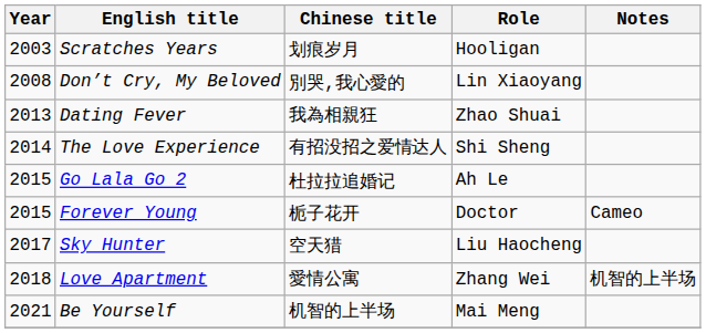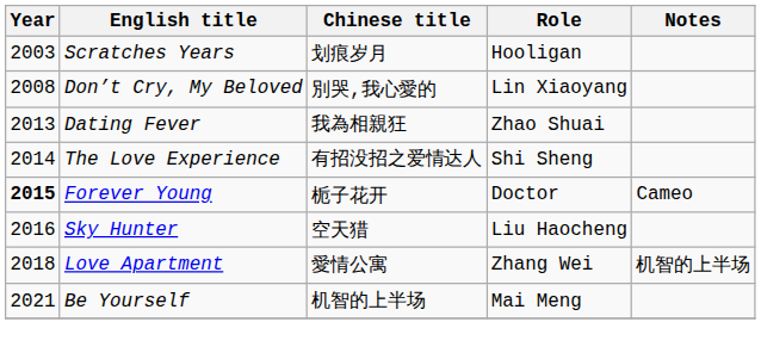- row: 2015 | Go Lala Go 2 | 杜拉拉追婚记 | Ah Le
Forever Young | Year: normal -> bold
Sky Hunter | Year: 2017 -> 2016
